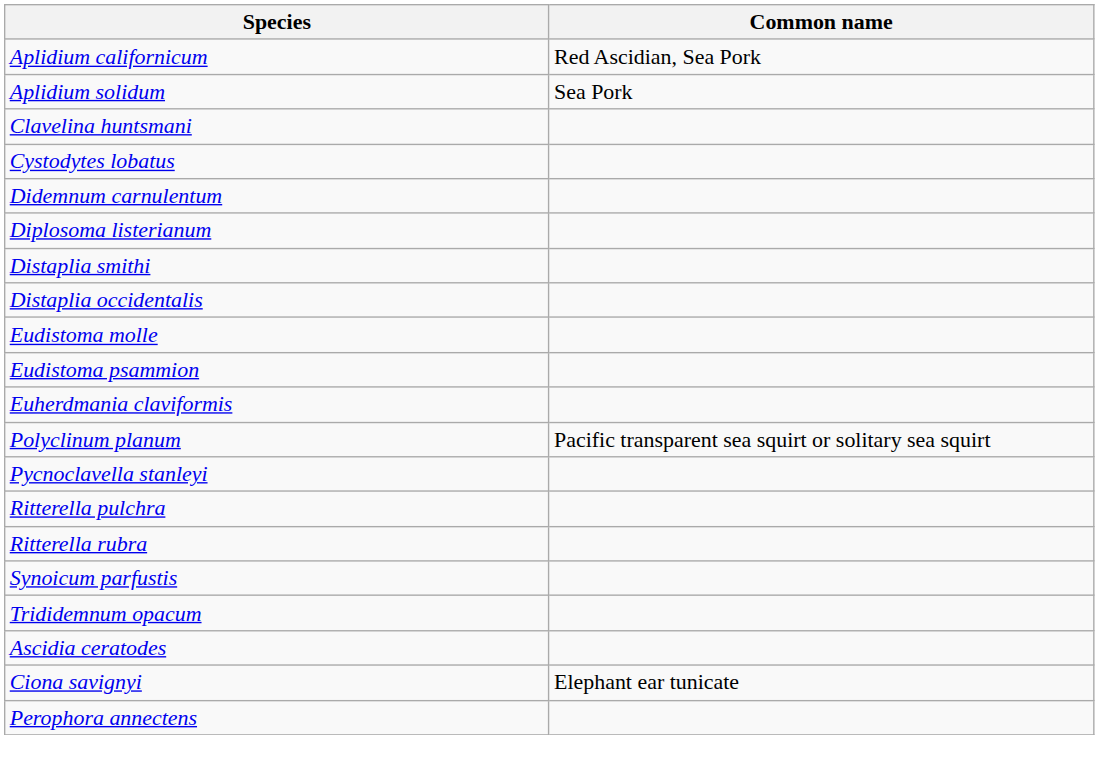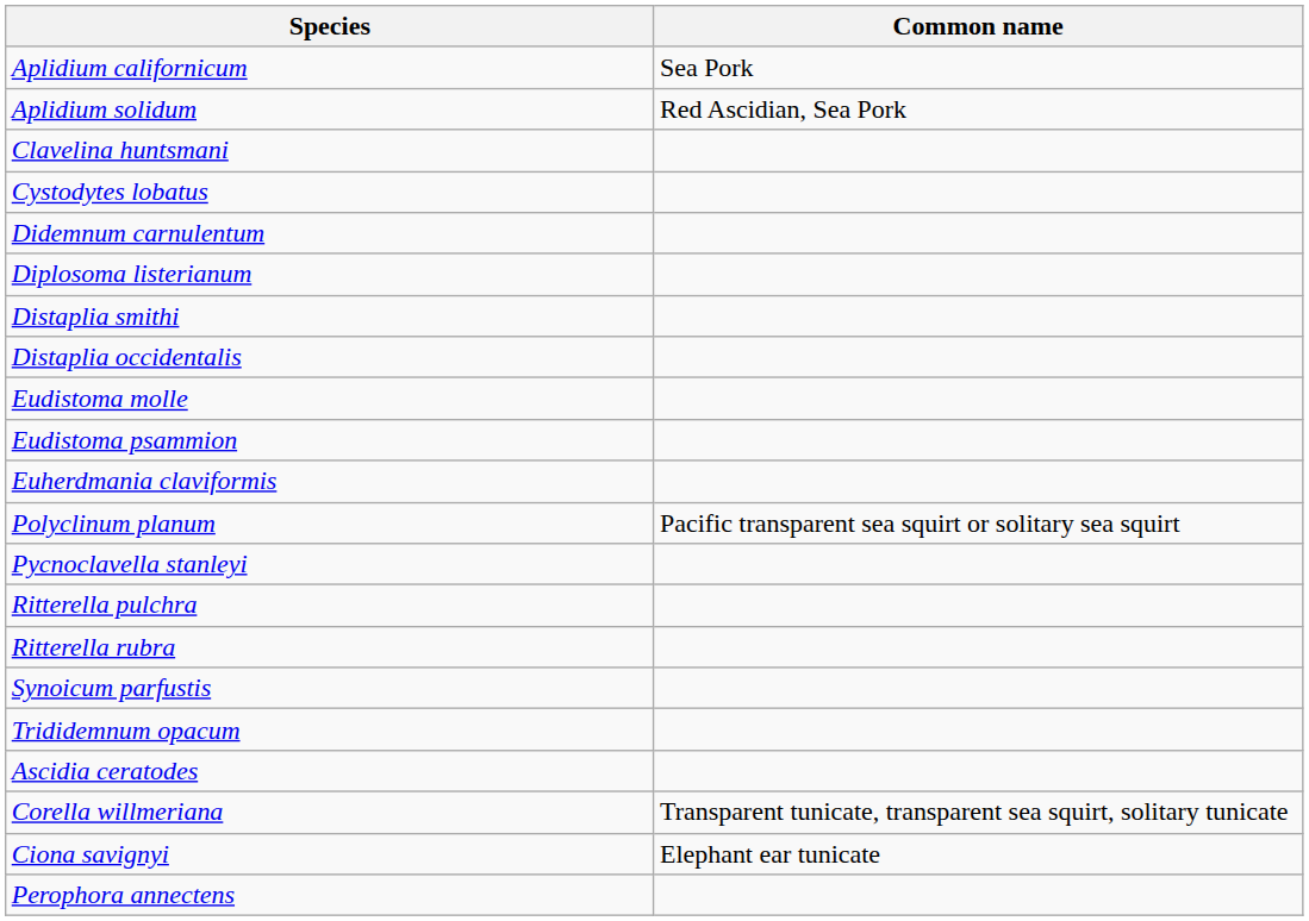Aplidium californicum | Common name: Red Ascidian, Sea Pork -> Sea Pork
Aplidium solidum | Common name: Sea Pork -> Red Ascidian, Sea Pork
+ row: Corella willmeriana | Transparent tunicate, transparent sea squirt, solitary tunicate
